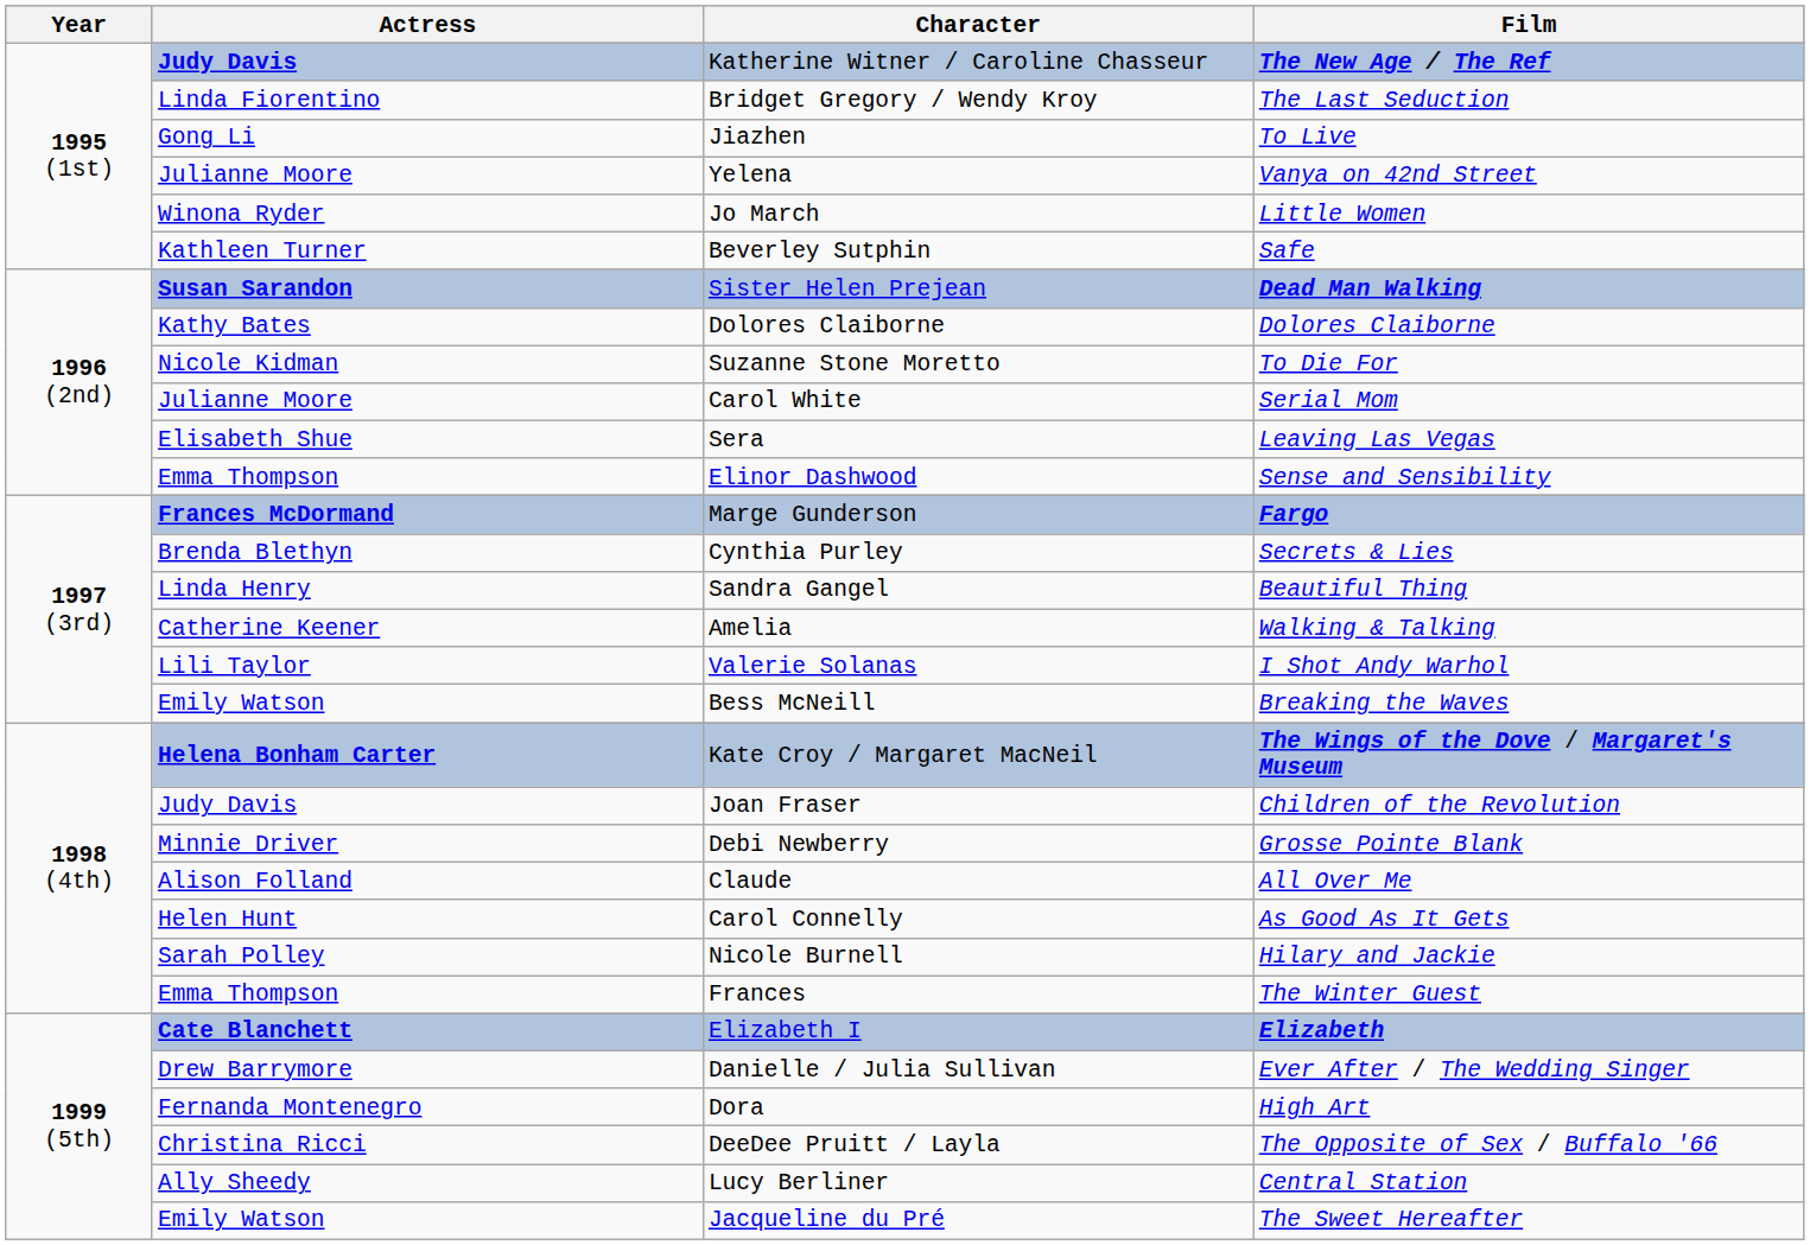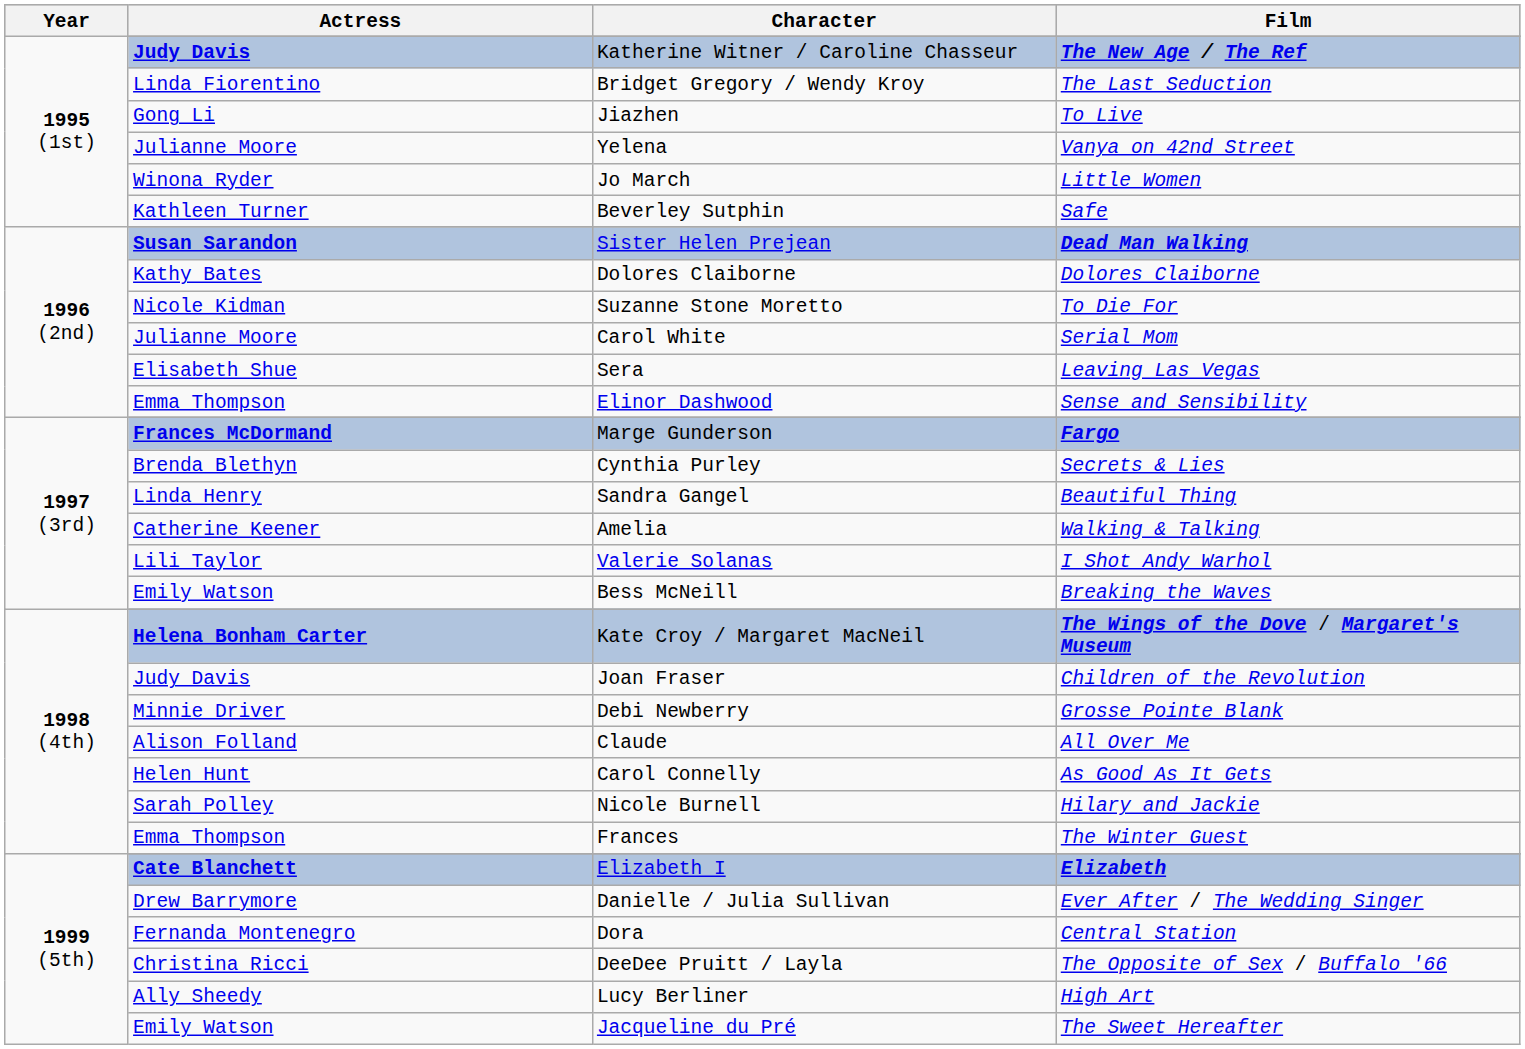Dora | Film: High Art -> Central Station
Lucy Berliner | Film: Central Station -> High Art
